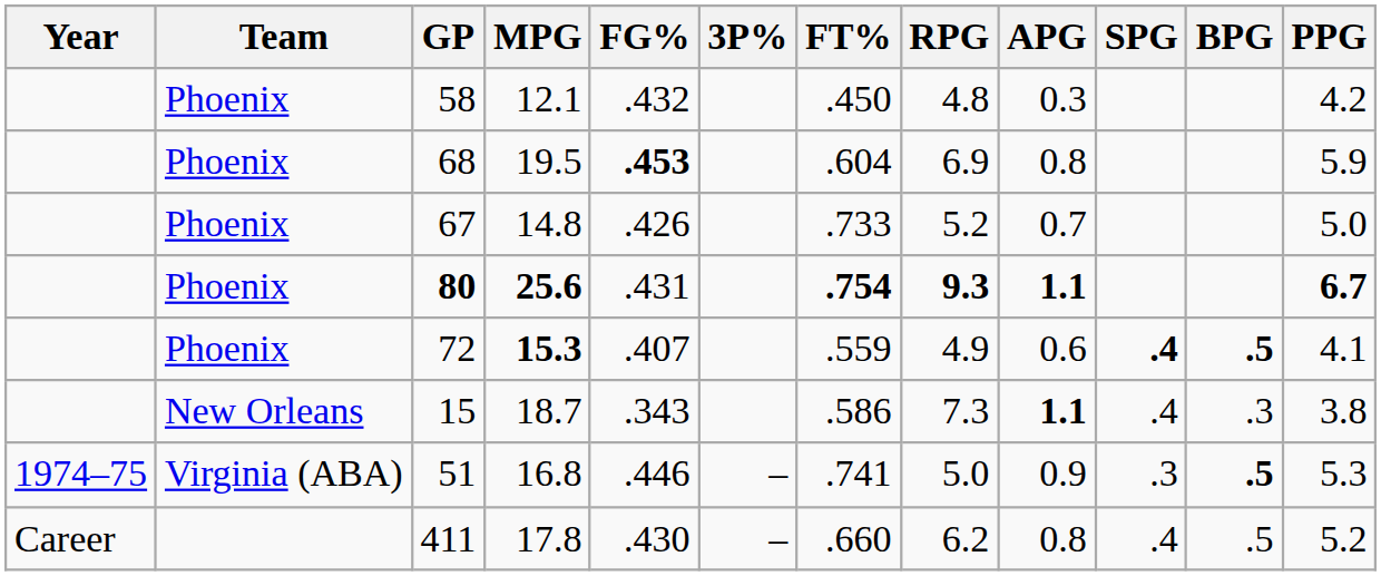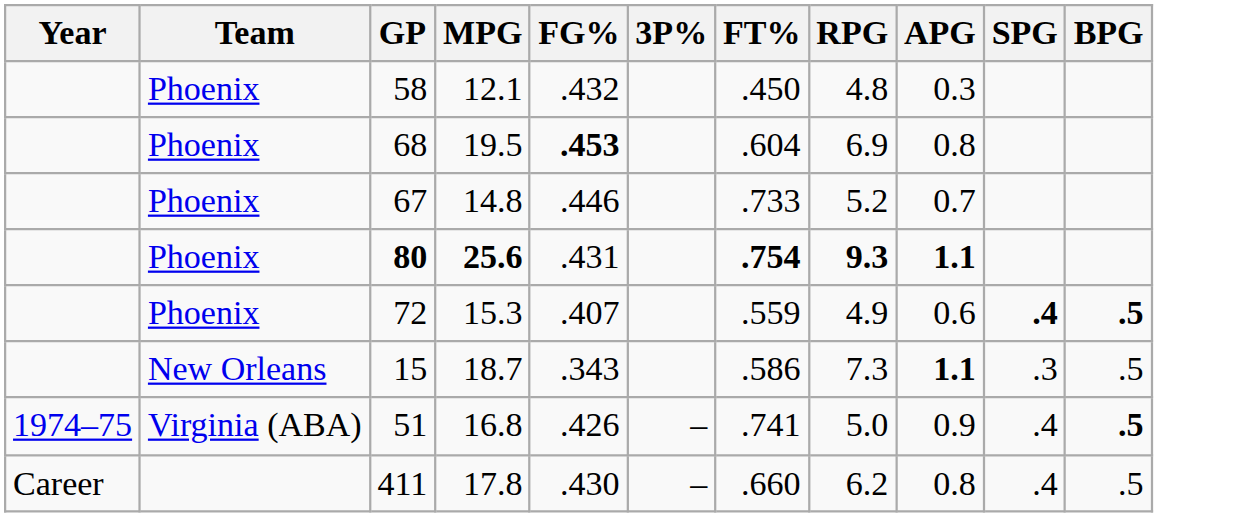- column: PPG | 4.2 | 5.9 | 5.0 | 6.7 | 4.1 | 3.8 | 5.3 | 5.2
67 | FG%: .426 -> .446
72 | MPG: bold -> normal
15 | SPG: .4 -> .3
15 | BPG: .3 -> .5
51 | FG%: .446 -> .426
51 | SPG: .3 -> .4
